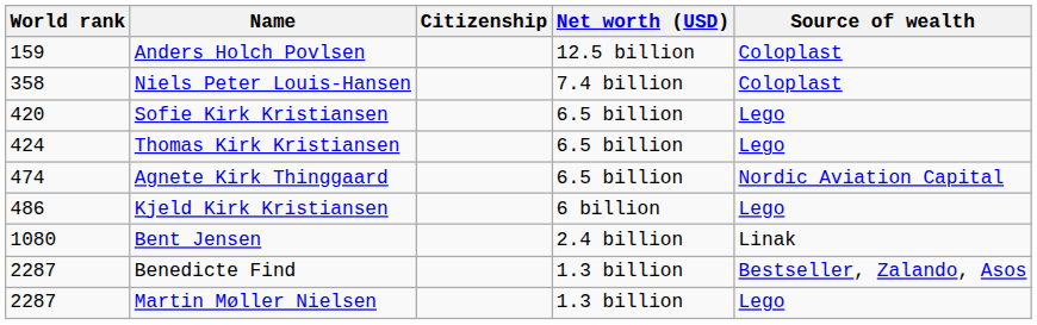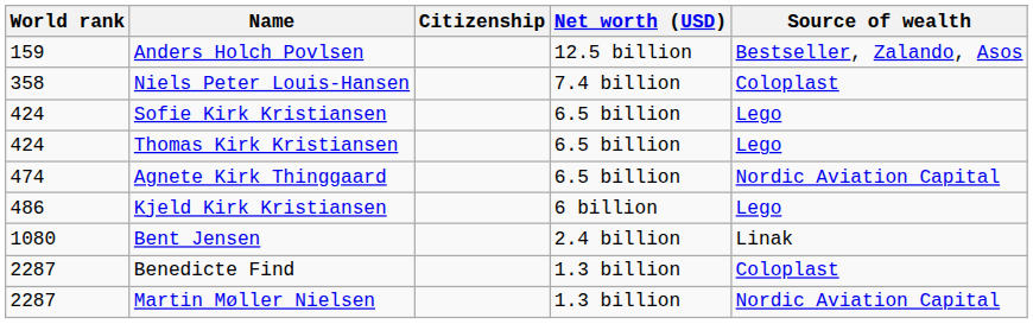Anders Holch Povlsen | Source of wealth: Coloplast -> Bestseller, Zalando, Asos
Sofie Kirk Kristiansen | World rank: 420 -> 424
Benedicte Find | Source of wealth: Bestseller, Zalando, Asos -> Coloplast
Martin Møller Nielsen | Source of wealth: Lego -> Nordic Aviation Capital
